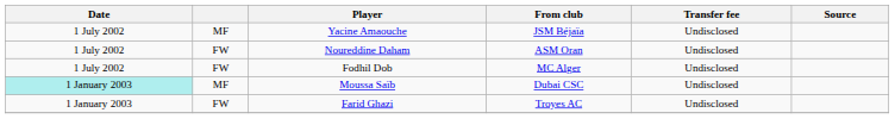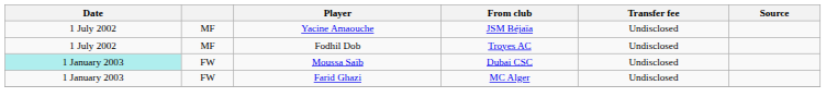- row: 1 July 2002 | FW | Noureddine Daham | ASM Oran | Undisclosed
Fodhil Dob | column 2: FW -> MF
Fodhil Dob | From club: MC Alger -> Troyes AC
Moussa Saïb | column 2: MF -> FW
Farid Ghazi | From club: Troyes AC -> MC Alger
